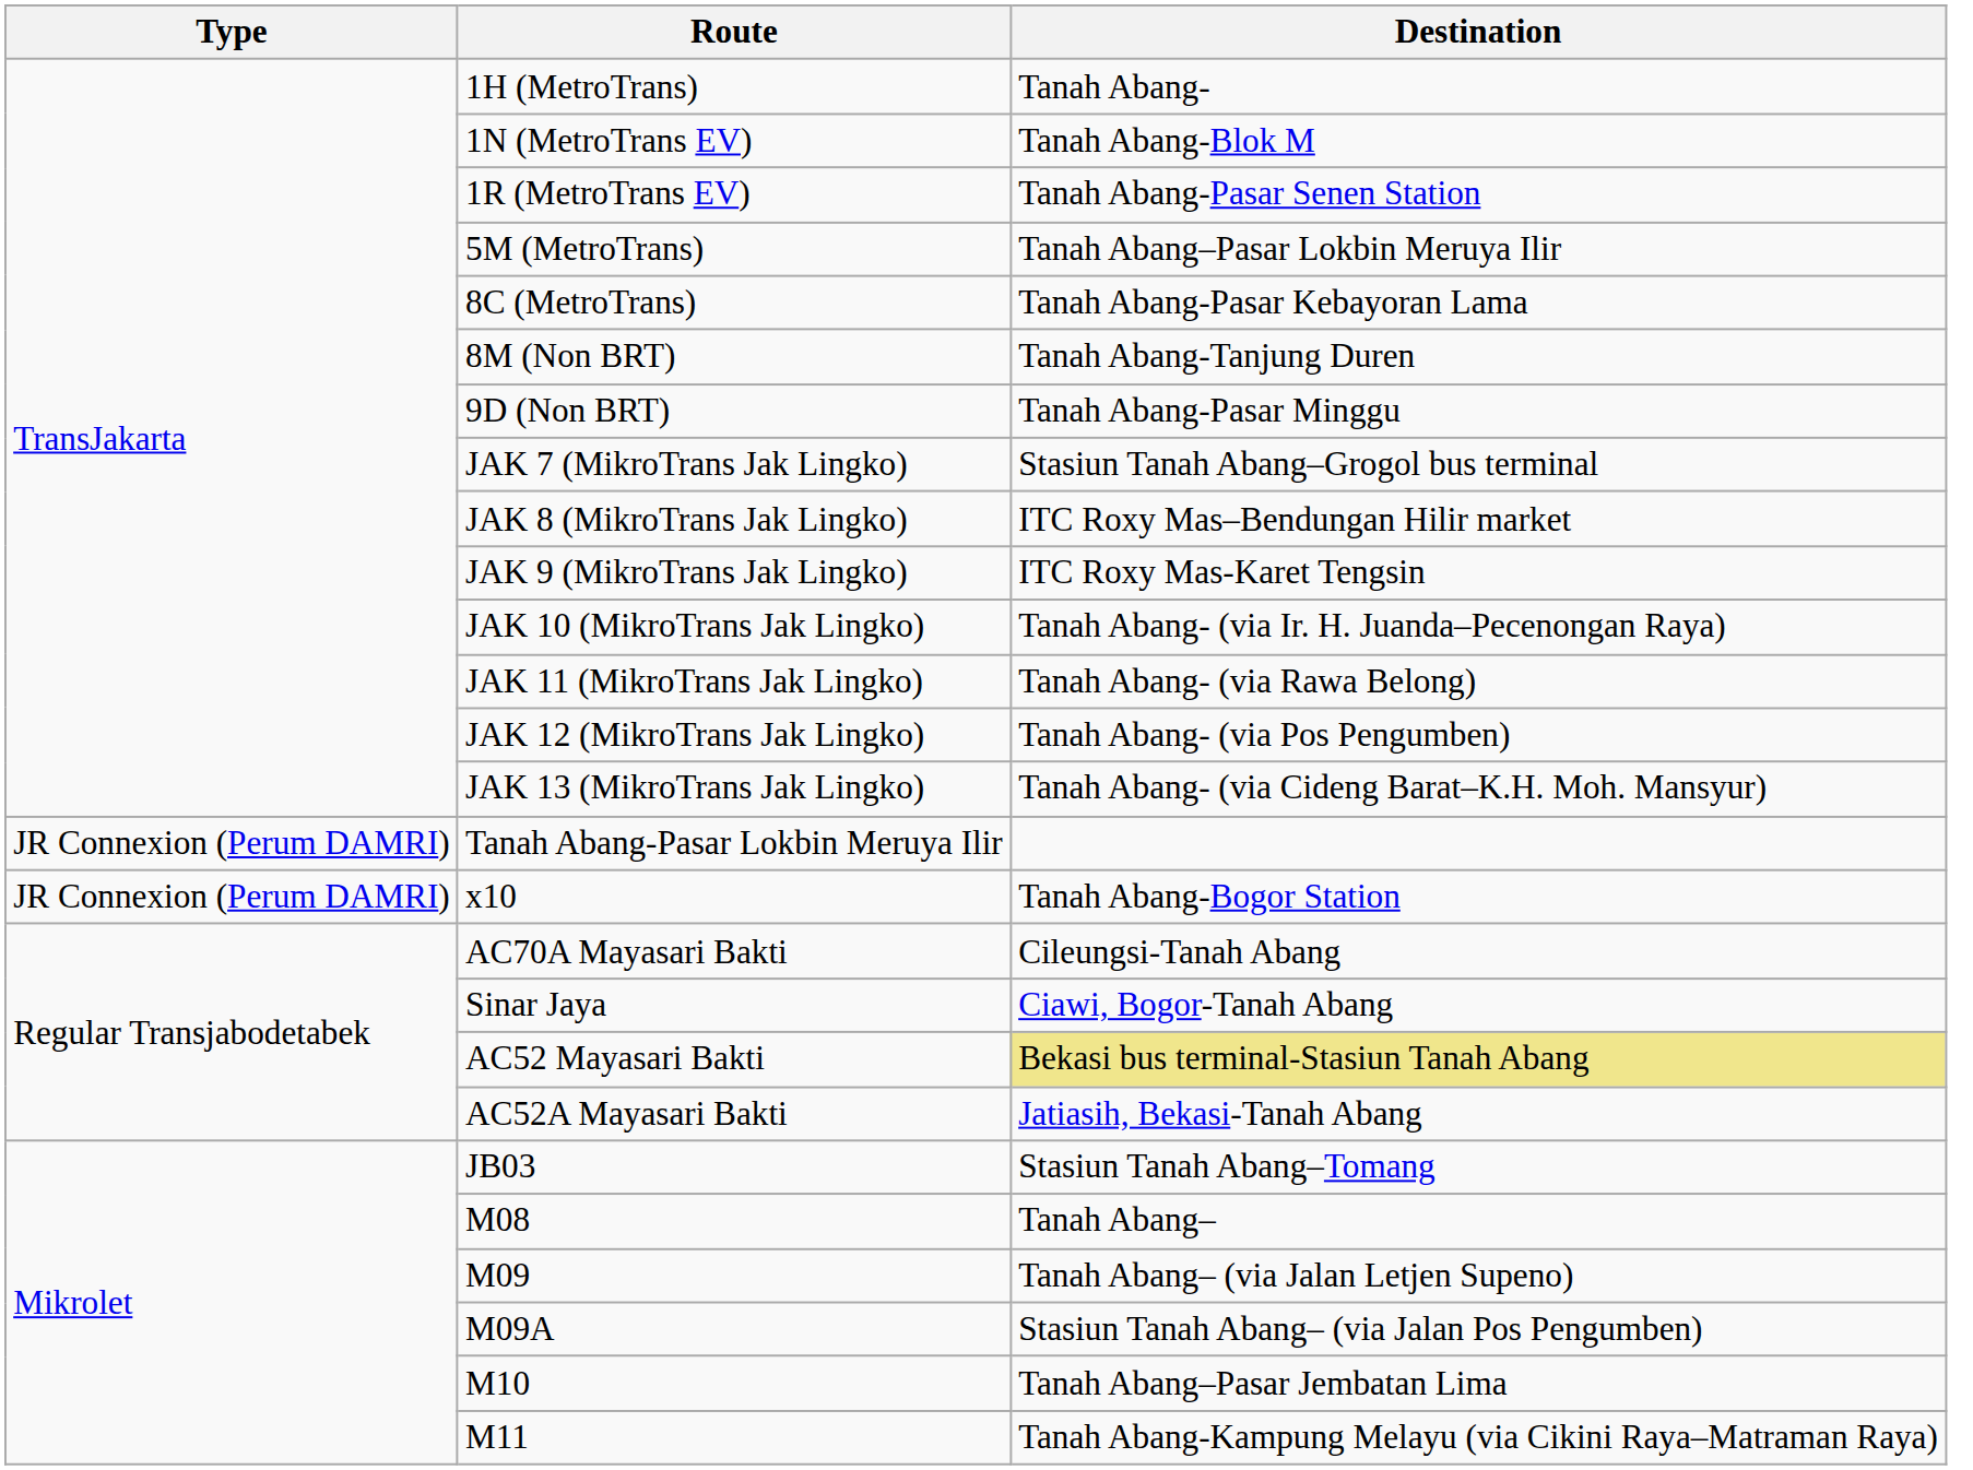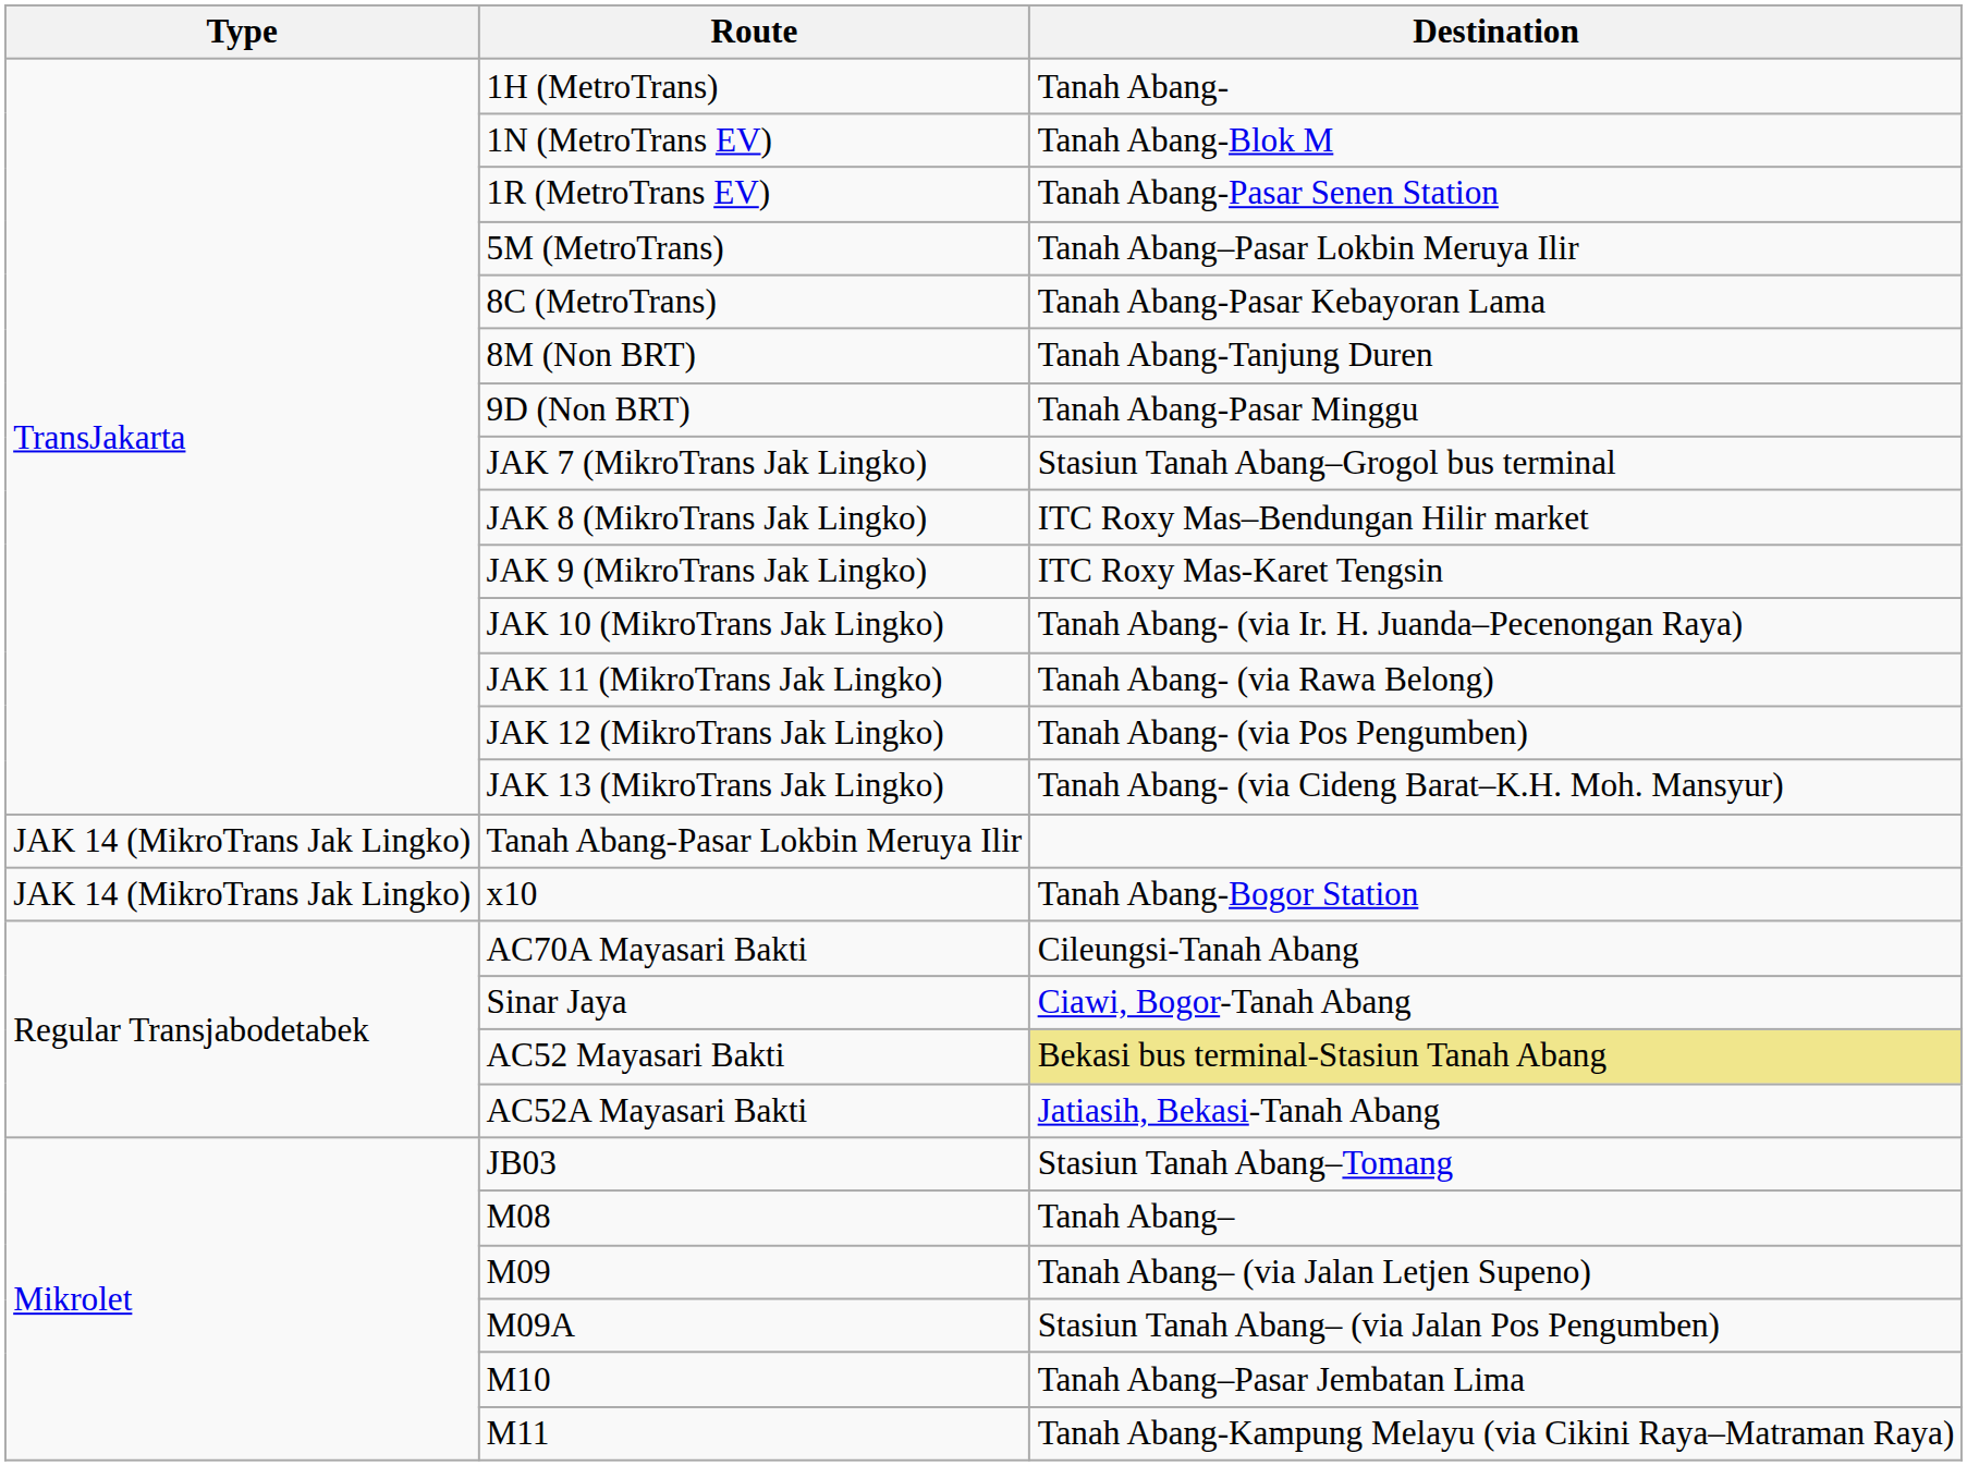Tanah Abang-Pasar Lokbin Meruya Ilir | Type: JR Connexion (Perum DAMRI) -> JAK 14 (MikroTrans Jak Lingko)
x10 | Type: JR Connexion (Perum DAMRI) -> JAK 14 (MikroTrans Jak Lingko)
